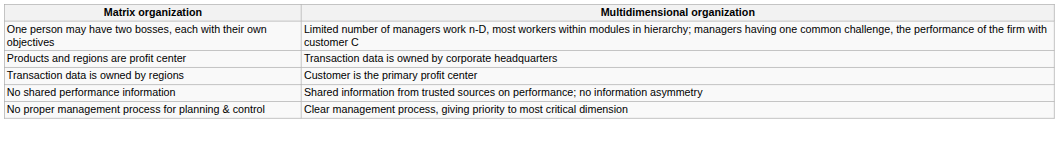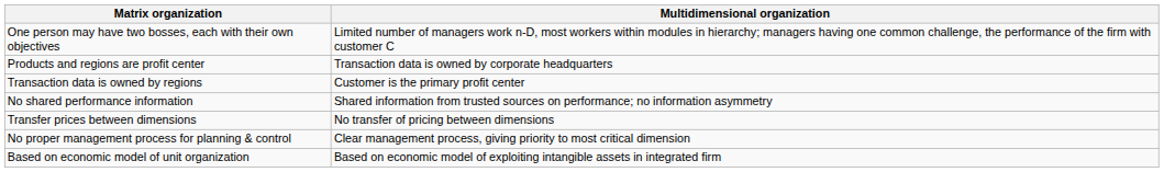+ row: Transfer prices between dimensions | No transfer of pricing between dimensions
+ row: Based on economic model of unit organization | Based on economic model of exploiting intangible assets in integrated firm
